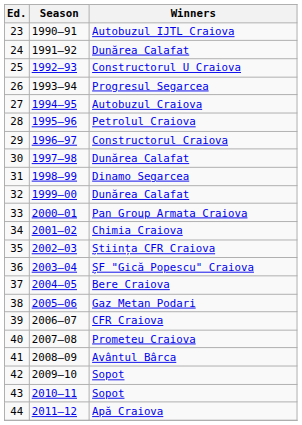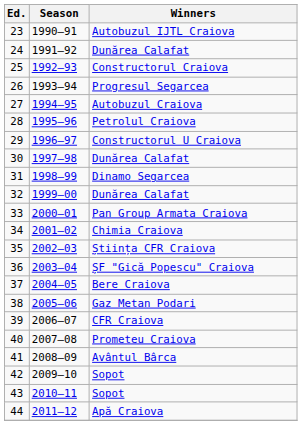25 | Winners: Constructorul U Craiova -> Constructorul Craiova
29 | Winners: Constructorul Craiova -> Constructorul U Craiova
